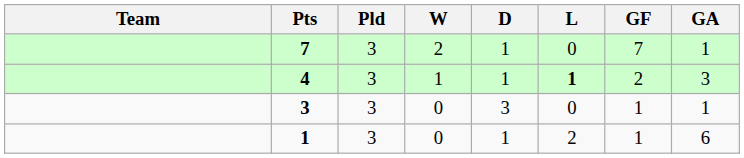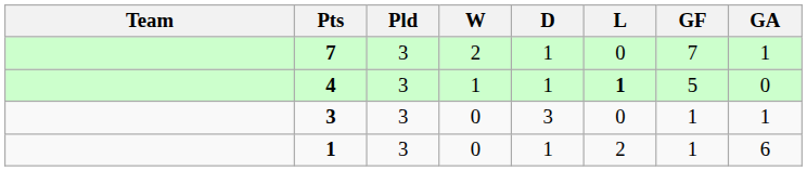4 | GF: 2 -> 5
4 | GA: 3 -> 0
